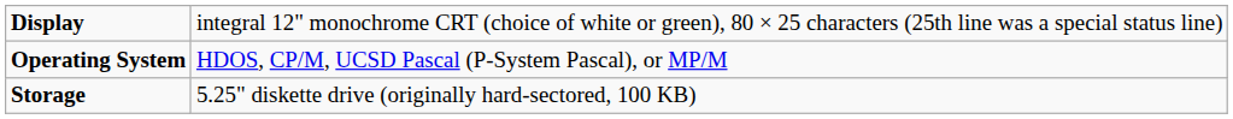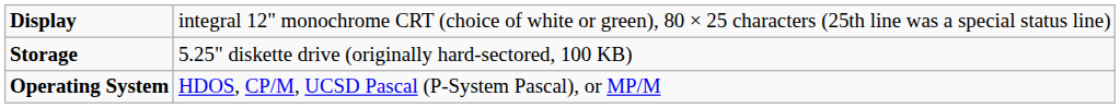rows swapped: Storage <-> Operating System
